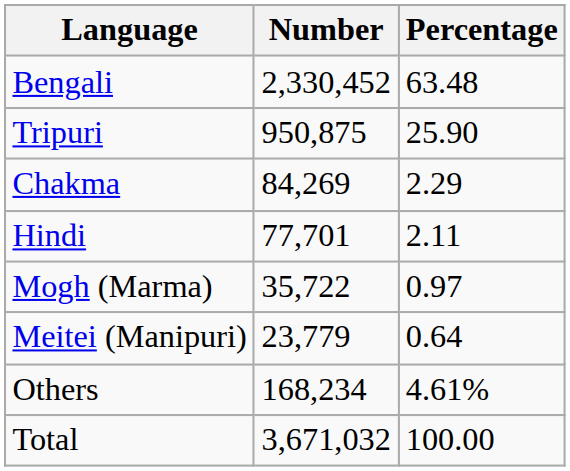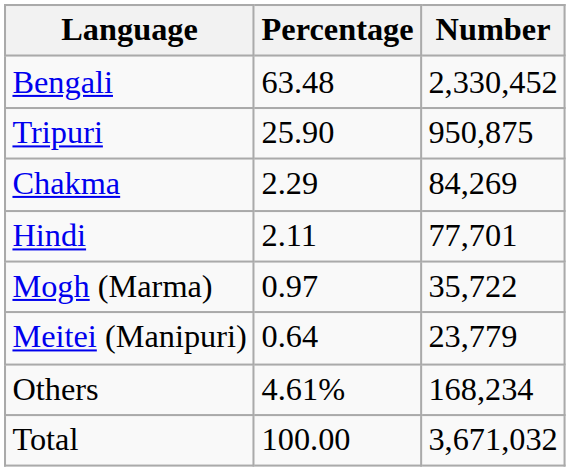columns swapped: Number <-> Percentage
